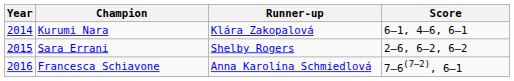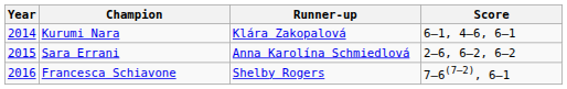Sara Errani | Runner-up: Shelby Rogers -> Anna Karolína Schmiedlová
Francesca Schiavone | Runner-up: Anna Karolína Schmiedlová -> Shelby Rogers
